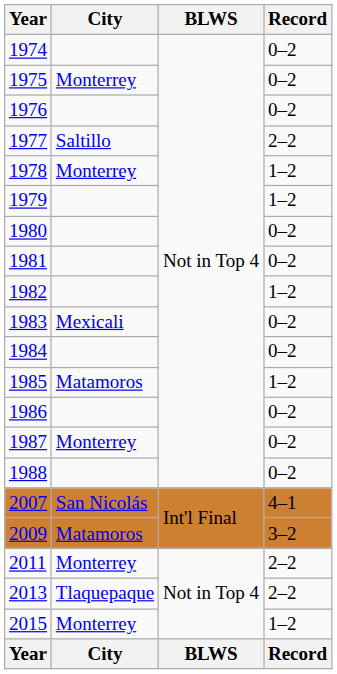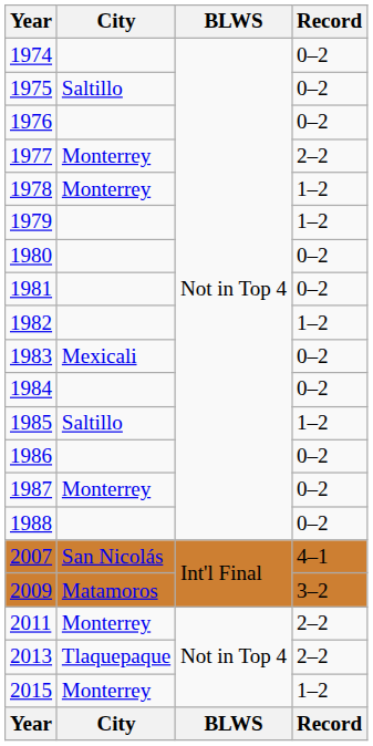1975 | City: Monterrey -> Saltillo
1977 | City: Saltillo -> Monterrey
1985 | City: Matamoros -> Saltillo
